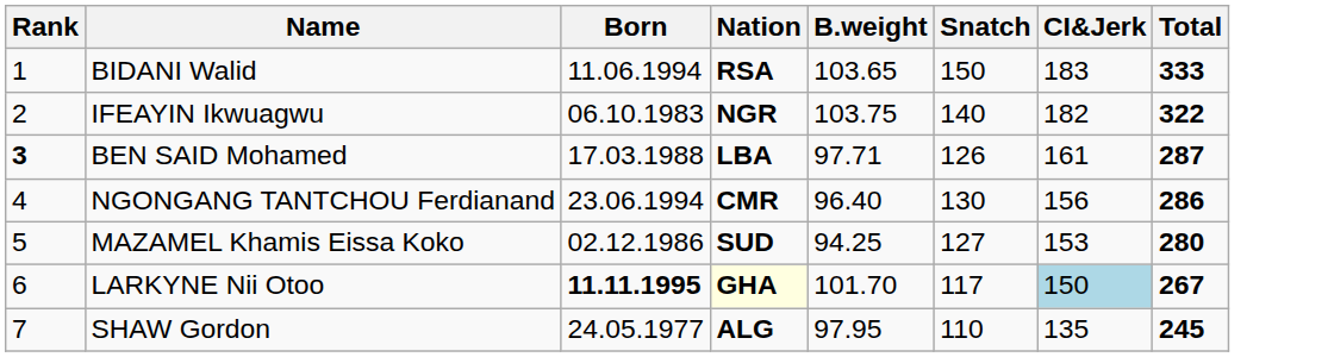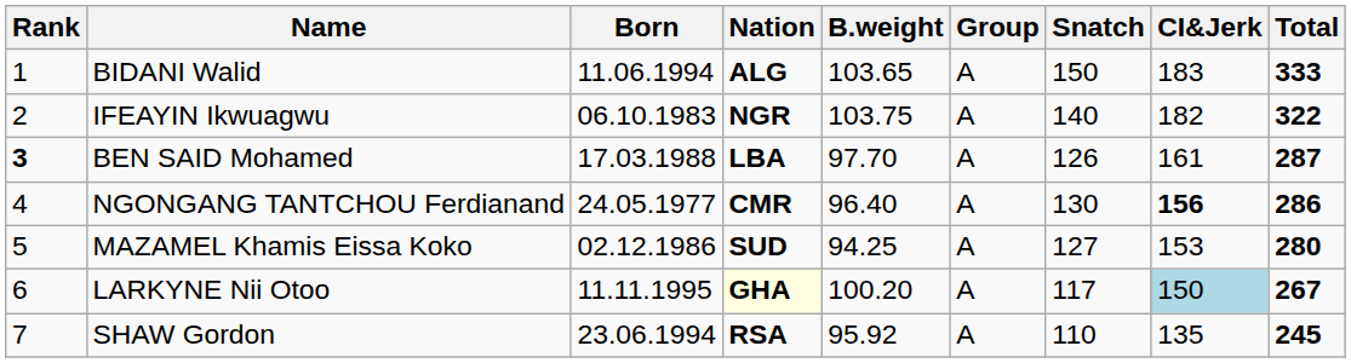+ column: Group | A | A | A | A | A | A | A
BIDANI Walid | Nation: RSA -> ALG
BEN SAID Mohamed | B.weight: 97.71 -> 97.70
NGONGANG TANTCHOU Ferdianand | Born: 23.06.1994 -> 24.05.1977
NGONGANG TANTCHOU Ferdianand | CI&Jerk: normal -> bold
LARKYNE Nii Otoo | Born: bold -> normal
LARKYNE Nii Otoo | B.weight: 101.70 -> 100.20
SHAW Gordon | Born: 24.05.1977 -> 23.06.1994
SHAW Gordon | Nation: ALG -> RSA
SHAW Gordon | B.weight: 97.95 -> 95.92
